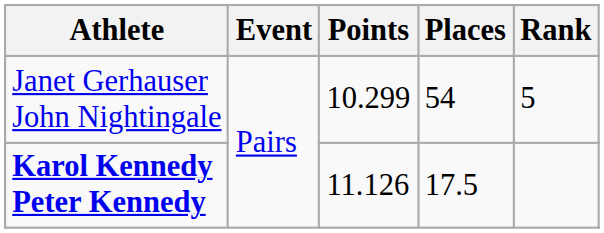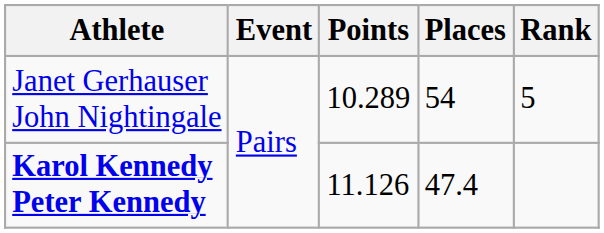Janet Gerhauser John Nightingale | Points: 10.299 -> 10.289
Karol Kennedy Peter Kennedy | Places: 17.5 -> 47.4
